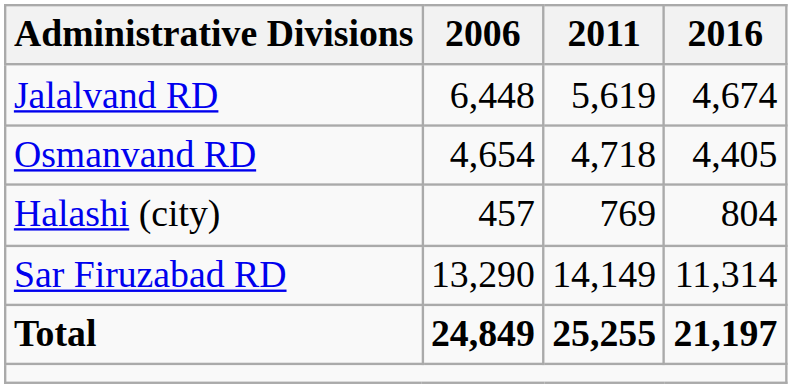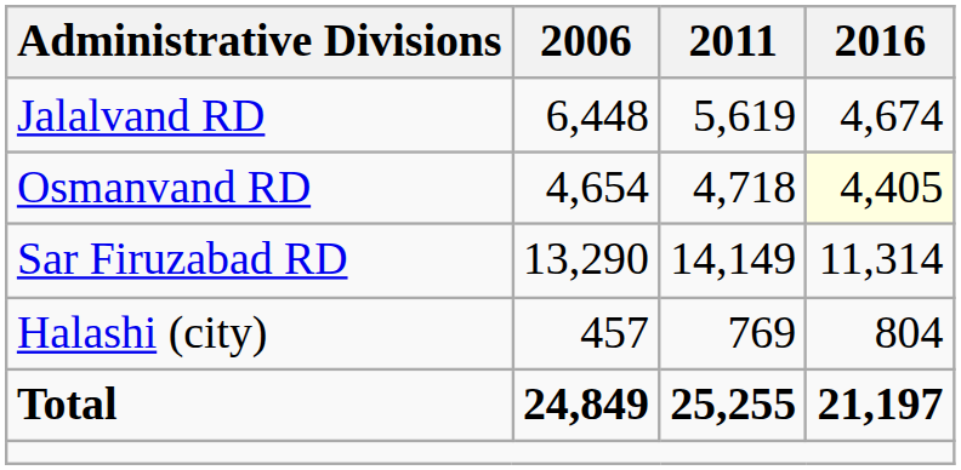Osmanvand RD | 2016: no background -> lightyellow background
rows swapped: Sar Firuzabad RD <-> Halashi (city)
